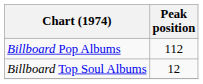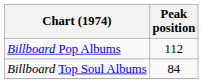Billboard Top Soul Albums | Peak position: 12 -> 84
